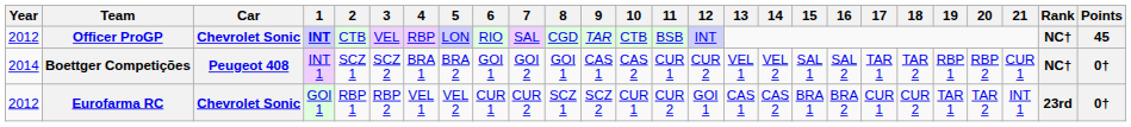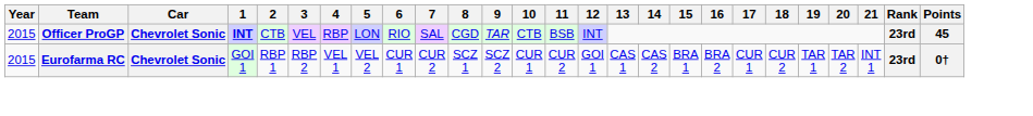Officer ProGP | Year: 2012 -> 2015
Officer ProGP | Rank: NC† -> 23rd
- row: 2014 | Boettger Competições | Peugeot 408 | INT 1 | SCZ 1 | SCZ 2 | BRA 1 | BRA 2 | GOI 1 | GOI 2 | GOI 1 | CAS 1 | CAS 2 | CUR 1 | CUR 2 | VEL 1 | VEL 2 | SAL 1 | SAL 2 | TAR 1 | TAR 2 | RBP 1 | RBP 2 | CUR 1 | NC† | 0†
Eurofarma RC | Year: 2012 -> 2015
